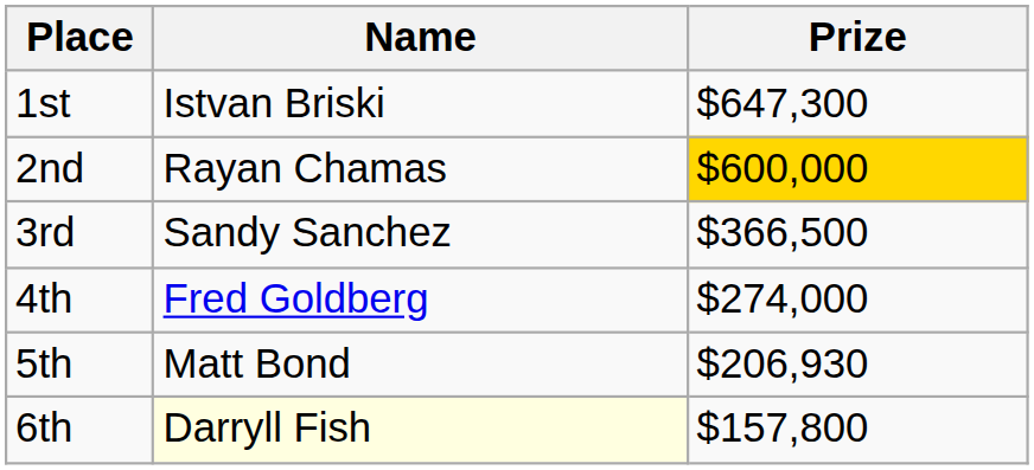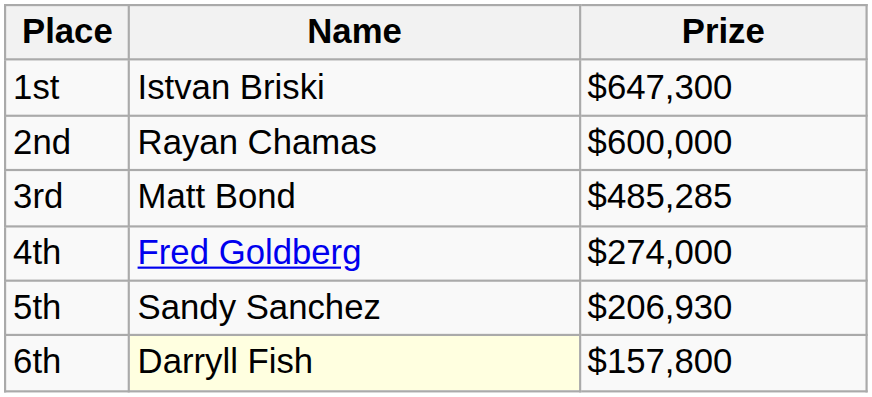2nd | Prize: gold background -> no background
3rd | Name: Sandy Sanchez -> Matt Bond
3rd | Prize: $366,500 -> $485,285
5th | Name: Matt Bond -> Sandy Sanchez
